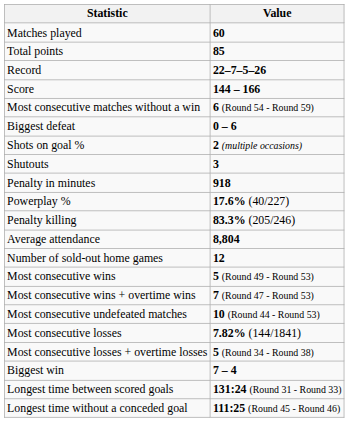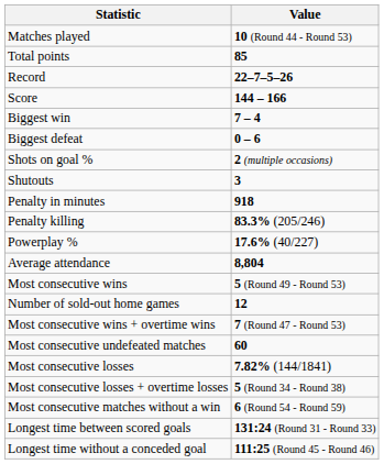Matches played | Value: 60 -> 10 (Round 44 - Round 53)
rows swapped: Biggest win <-> Most consecutive matches without a win
rows swapped: Powerplay % <-> Penalty killing
rows swapped: Number of sold-out home games <-> Most consecutive wins
Most consecutive undefeated matches | Value: 10 (Round 44 - Round 53) -> 60
